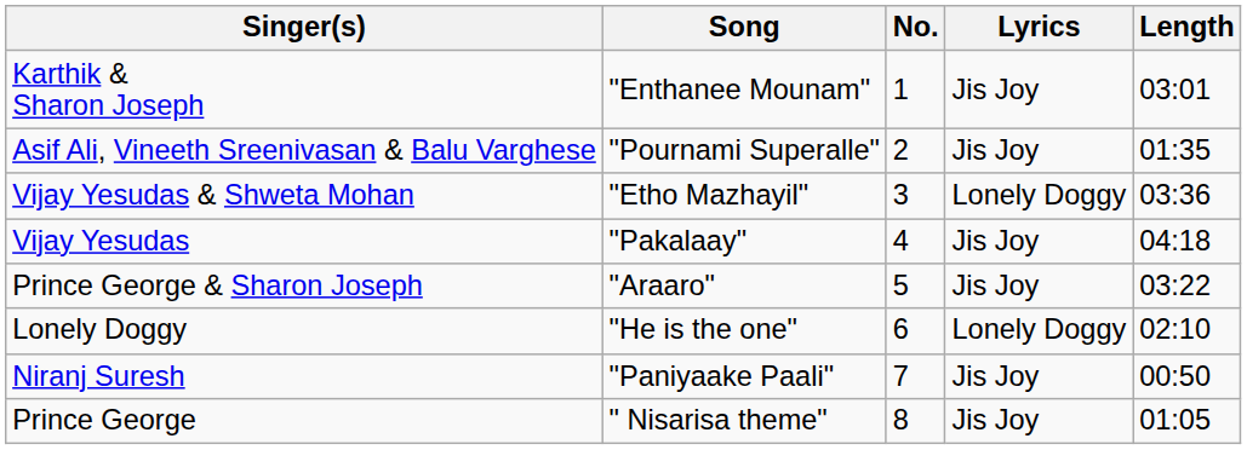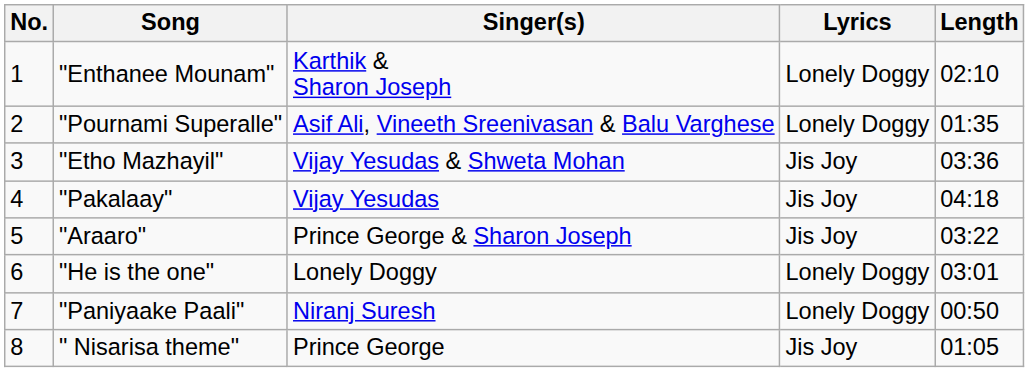columns swapped: No. <-> Singer(s)
"Enthanee Mounam" | Lyrics: Jis Joy -> Lonely Doggy
"Enthanee Mounam" | Length: 03:01 -> 02:10
"Pournami Superalle" | Lyrics: Jis Joy -> Lonely Doggy
"Etho Mazhayil" | Lyrics: Lonely Doggy -> Jis Joy
"He is the one" | Length: 02:10 -> 03:01
"Paniyaake Paali" | Lyrics: Jis Joy -> Lonely Doggy
